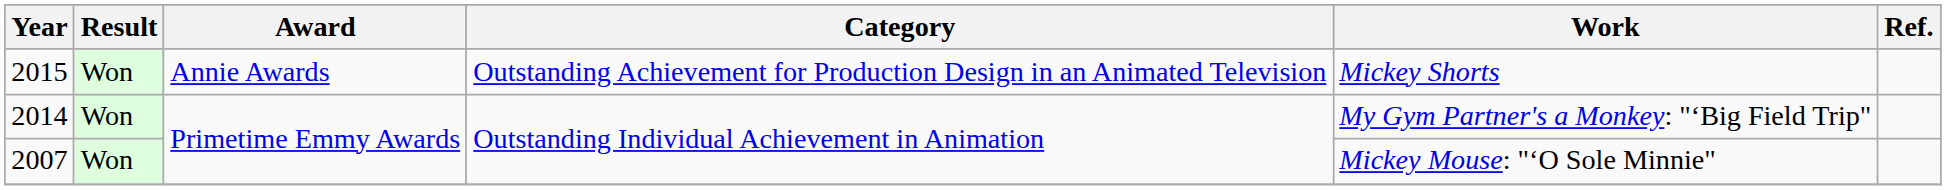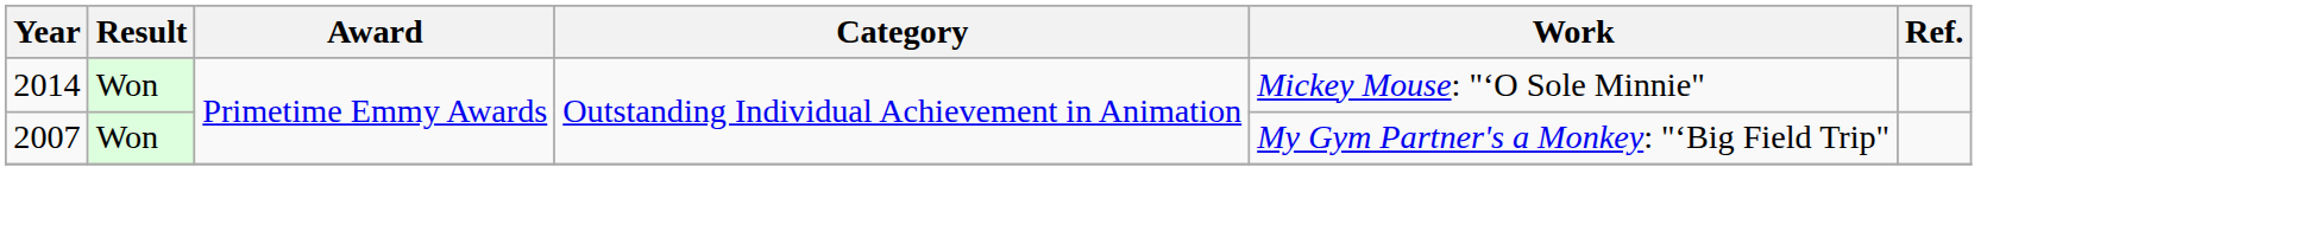- row: 2015 | Won | Annie Awards | Outstanding Achievement for Production Design in an Animated Television | Mickey Shorts
2014 | Work: My Gym Partner's a Monkey: "‘Big Field Trip" -> Mickey Mouse: "‘O Sole Minnie"
2007 | Work: Mickey Mouse: "‘O Sole Minnie" -> My Gym Partner's a Monkey: "‘Big Field Trip"
